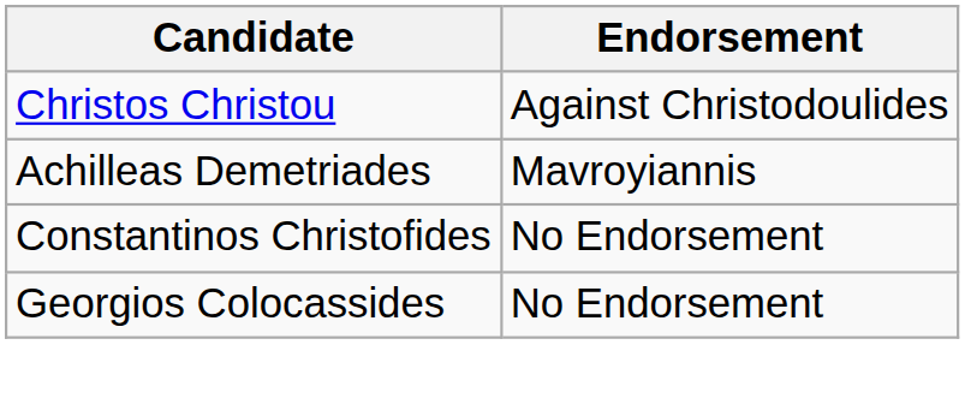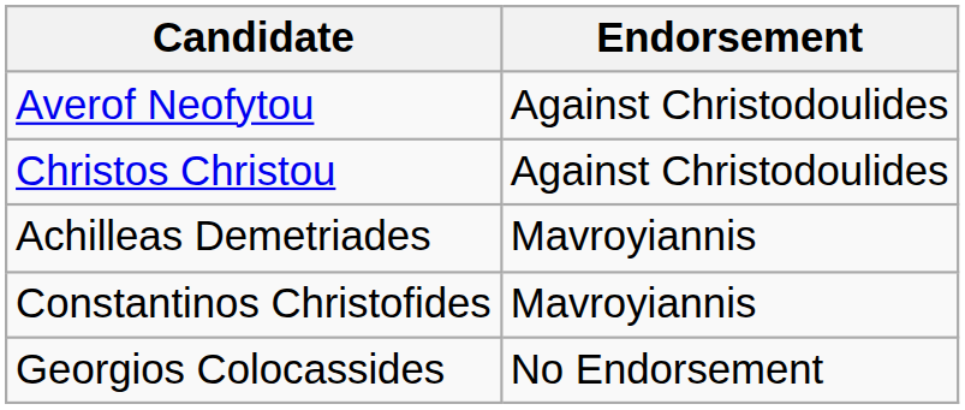+ row: Averof Neofytou | Against Christodoulides
Constantinos Christofides | Endorsement: No Endorsement -> Mavroyiannis
